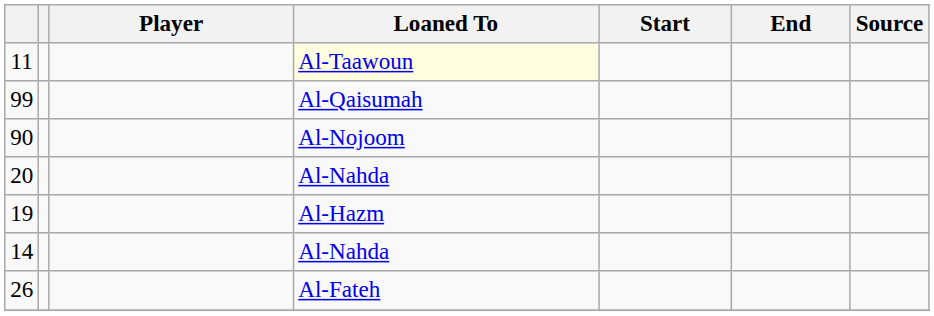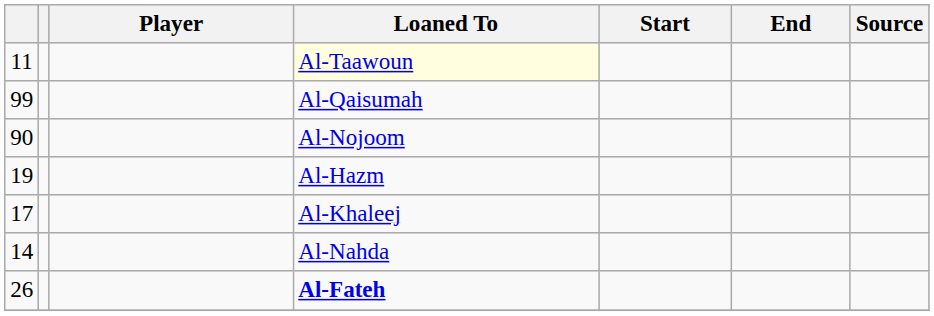- row: 20 | Al-Nahda
+ row: 17 | Al-Khaleej
26 | Loaned To: normal -> bold
